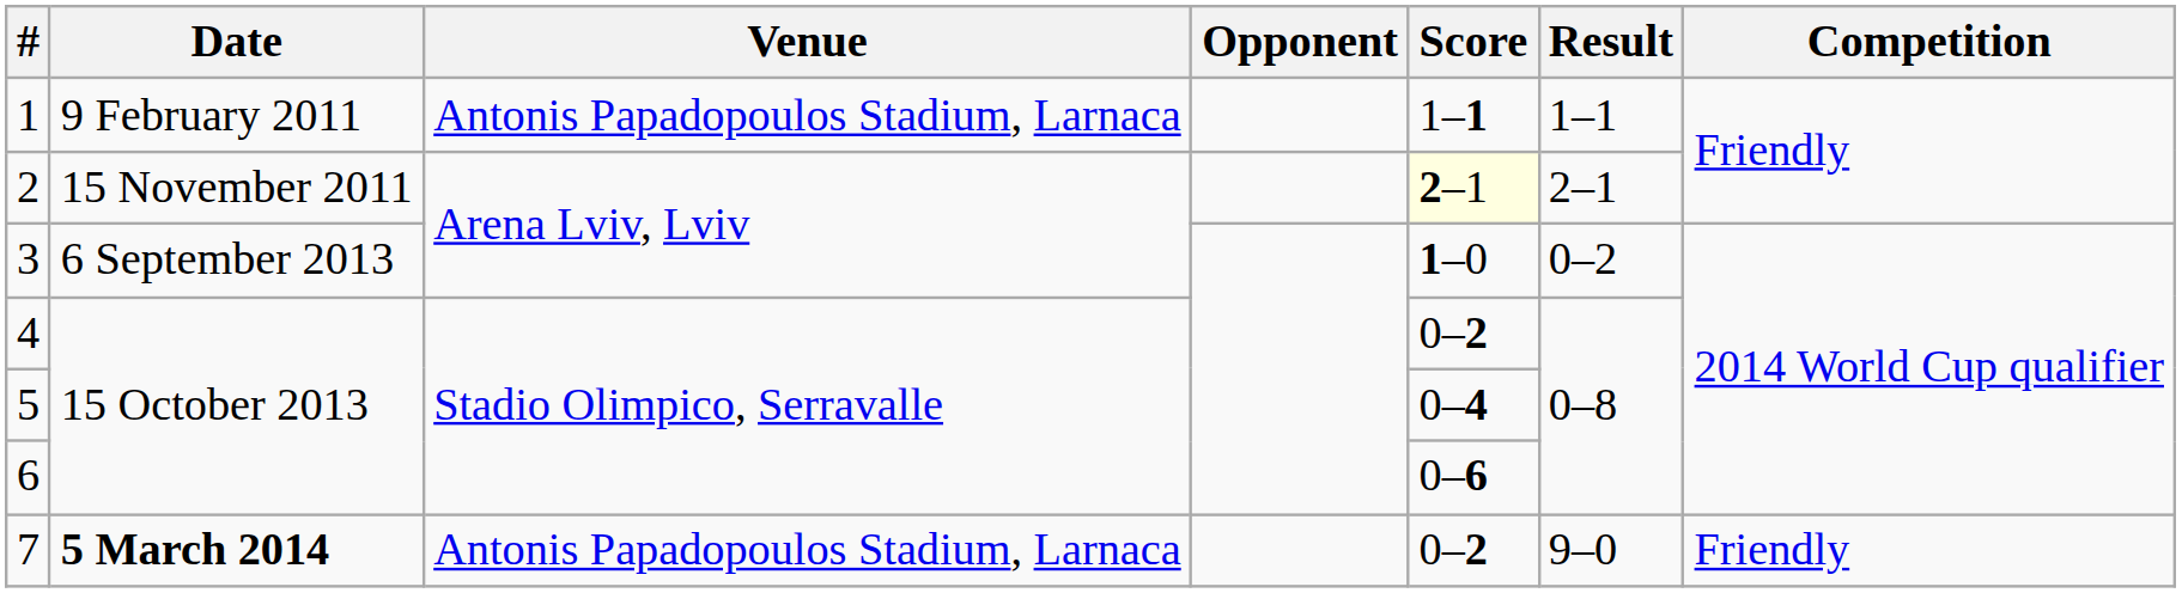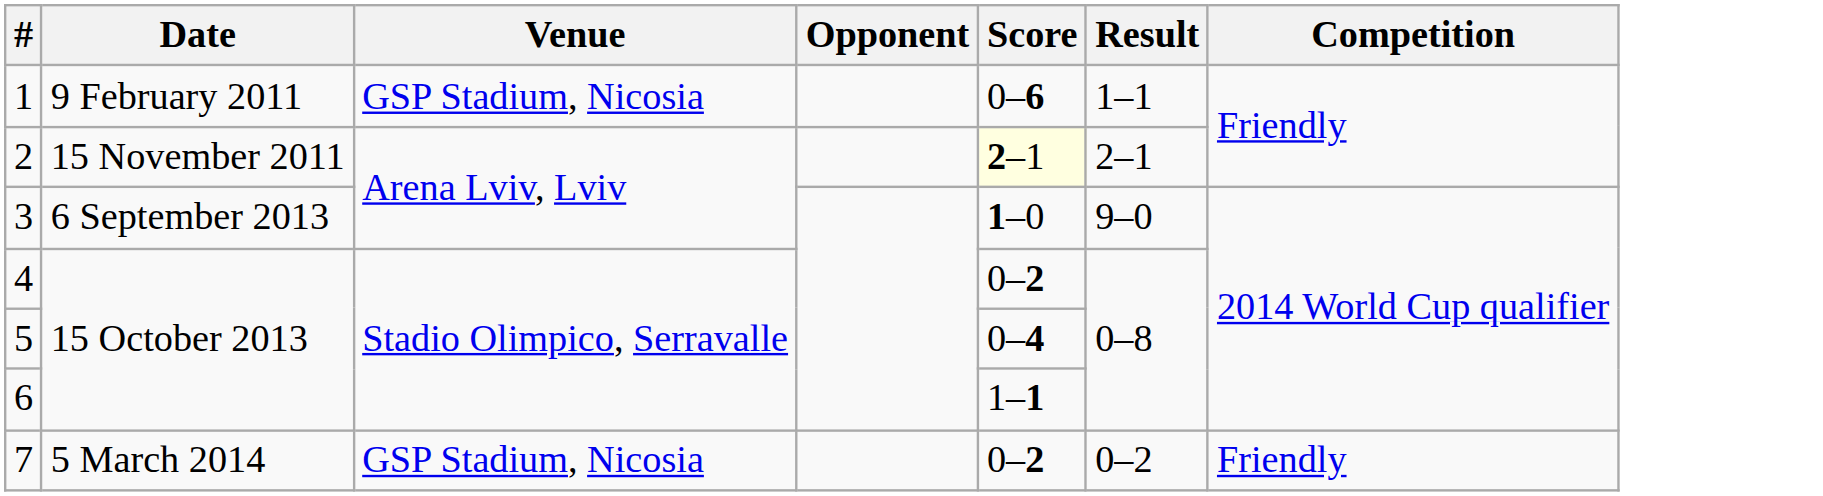1 | Venue: Antonis Papadopoulos Stadium, Larnaca -> GSP Stadium, Nicosia
1 | Score: 1–1 -> 0–6
3 | Result: 0–2 -> 9–0
6 | Score: 0–6 -> 1–1
7 | Date: bold -> normal
7 | Venue: Antonis Papadopoulos Stadium, Larnaca -> GSP Stadium, Nicosia
7 | Result: 9–0 -> 0–2
